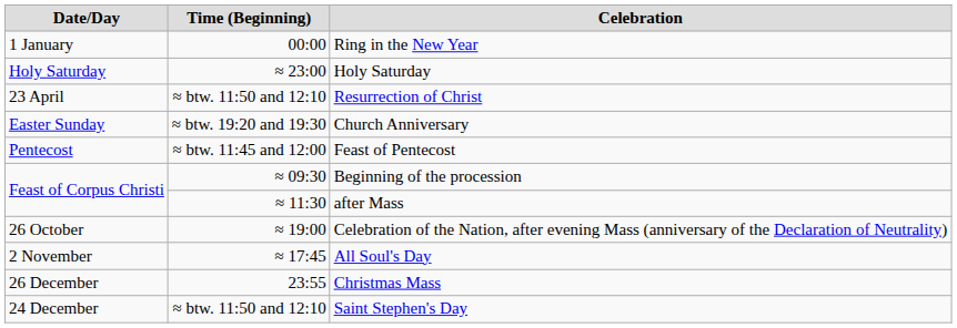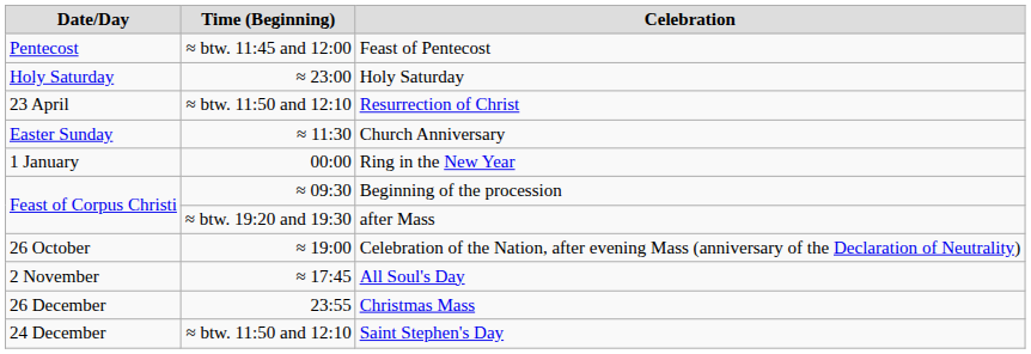rows swapped: Ring in the New Year <-> Feast of Pentecost
Church Anniversary | Time (Beginning): ≈ btw. 19:20 and 19:30 -> ≈ 11:30
after Mass | Time (Beginning): ≈ 11:30 -> ≈ btw. 19:20 and 19:30
